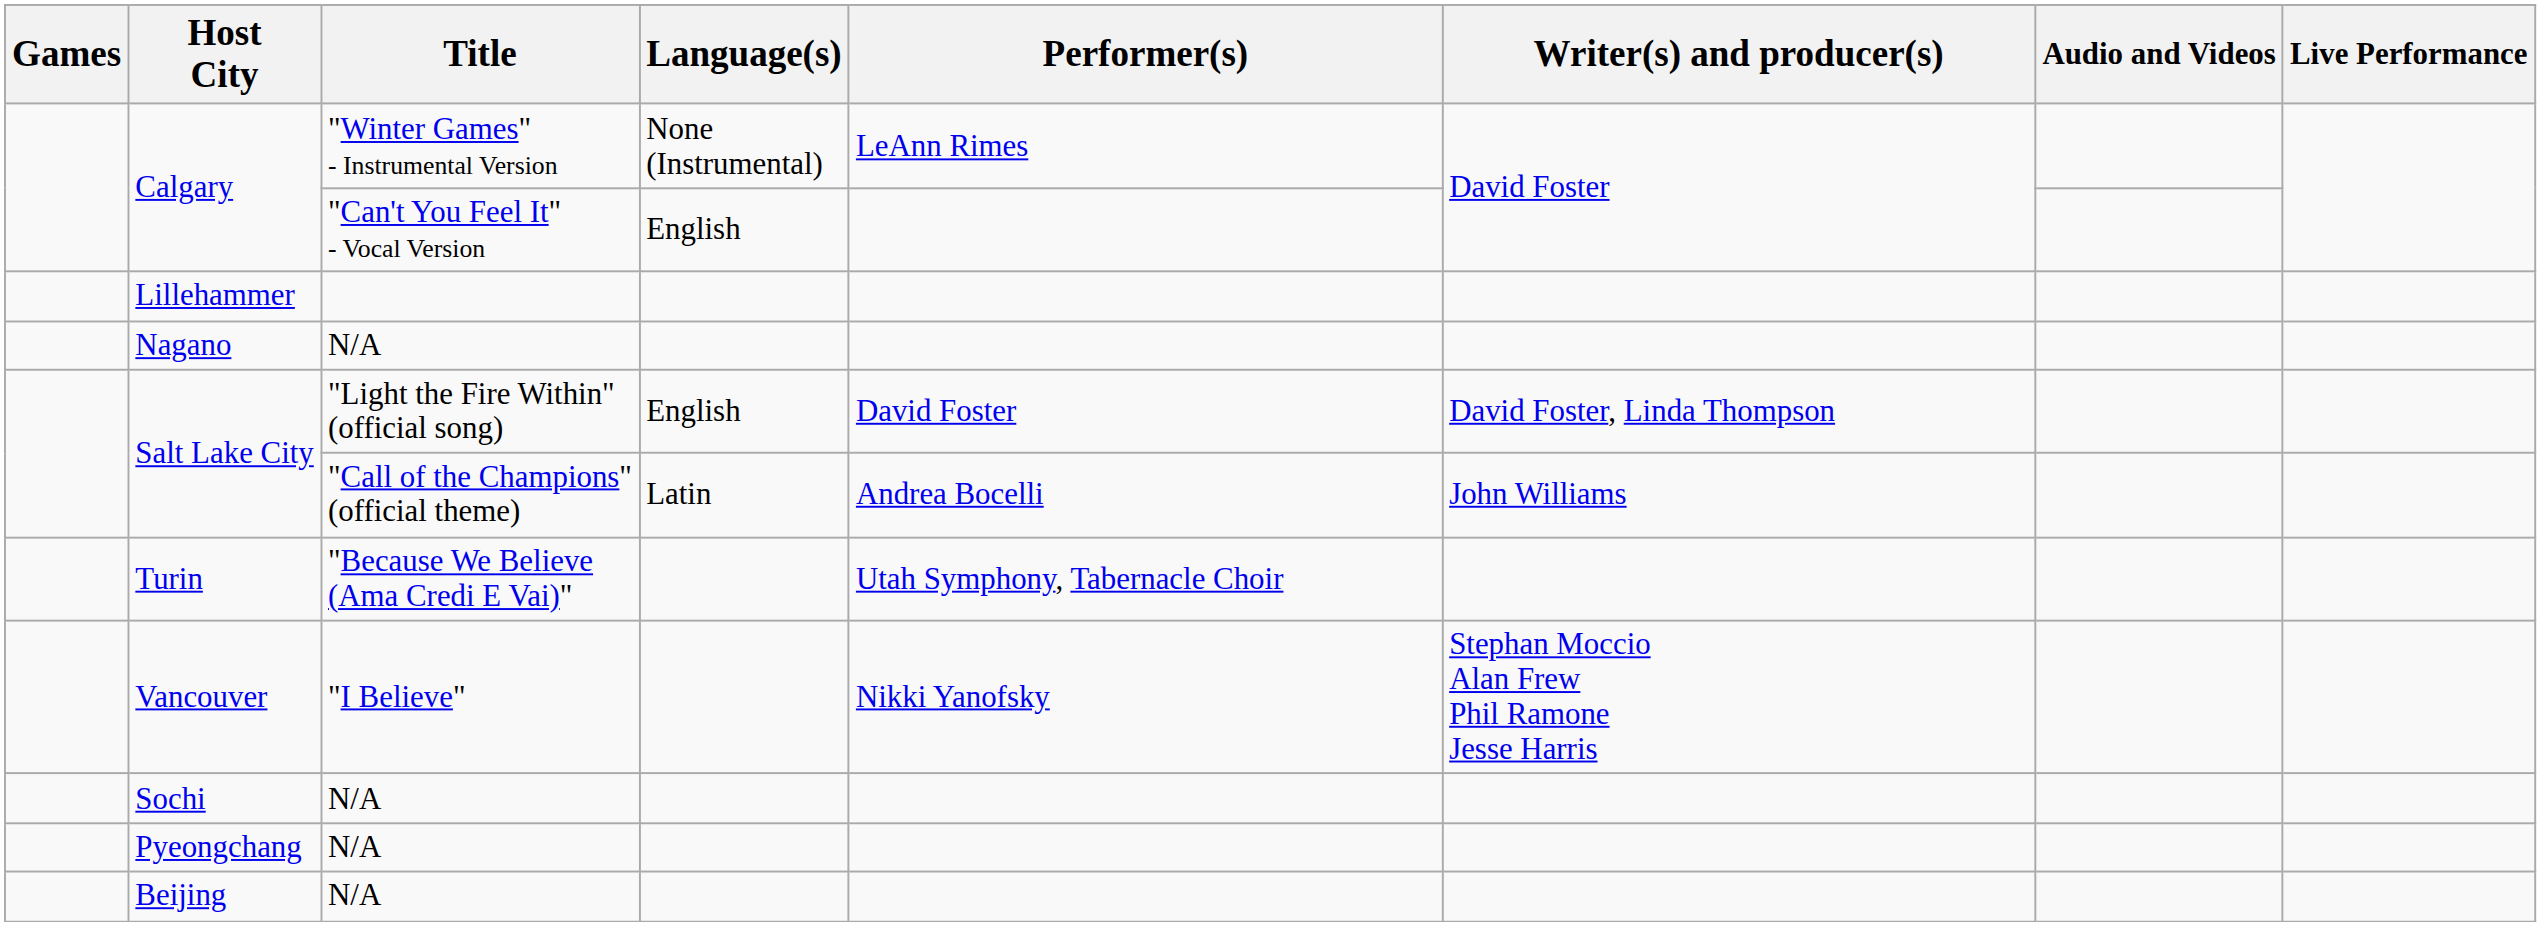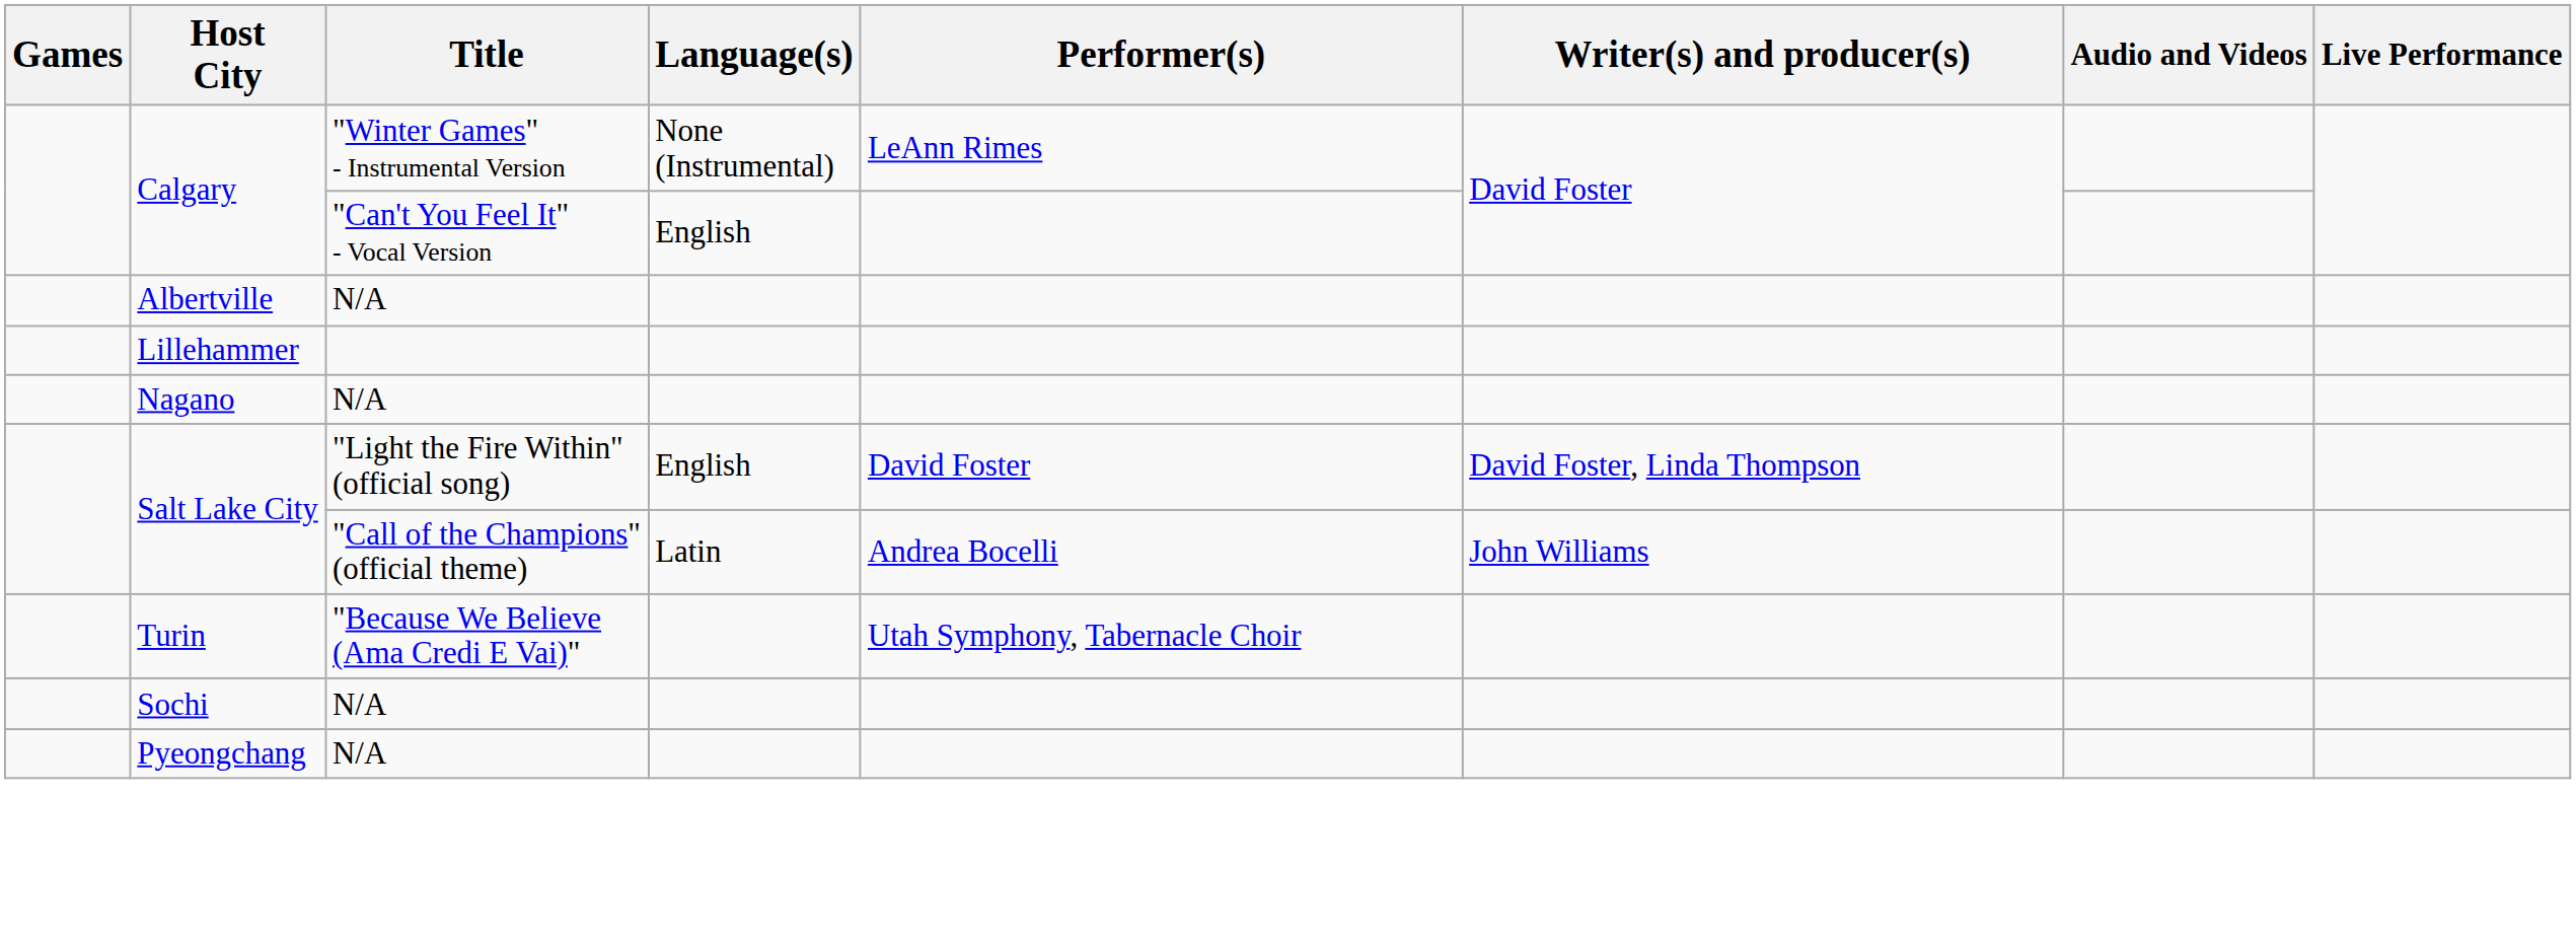+ row: Albertville | N/A
- row: Vancouver | "I Believe" | Nikki Yanofsky | Stephan Moccio Alan Frew Phil Ramone Jesse Harris
- row: Beijing | N/A
